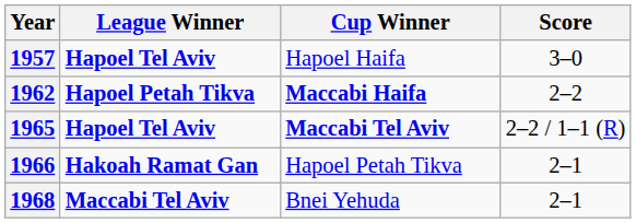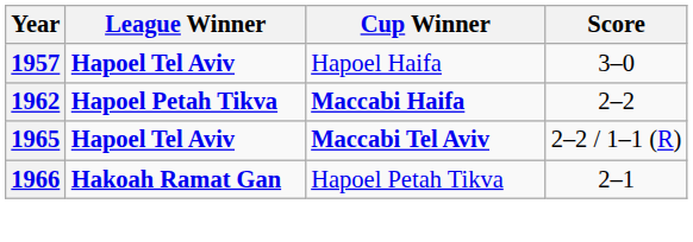- row: 1968 | Maccabi Tel Aviv | Bnei Yehuda | 2–1
